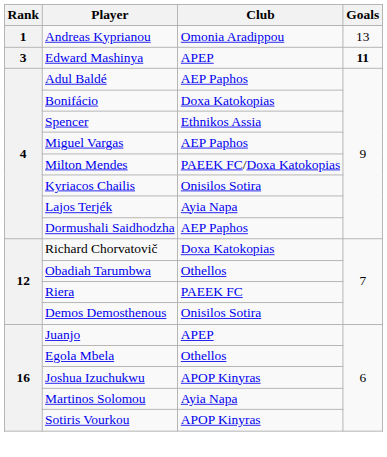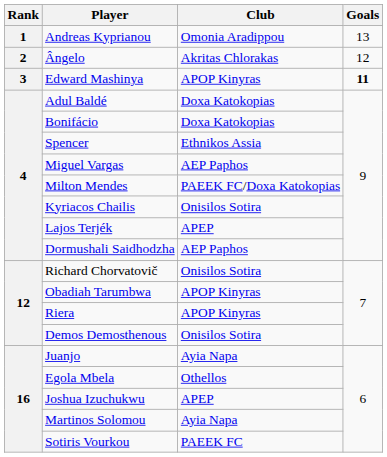+ row: 2 | Ângelo | Akritas Chlorakas | 12
Edward Mashinya | Club: APEP -> APOP Kinyras
Adul Baldé | Club: AEP Paphos -> Doxa Katokopias
Lajos Terjék | Club: Ayia Napa -> APEP
Richard Chorvatovič | Club: Doxa Katokopias -> Onisilos Sotira
Obadiah Tarumbwa | Club: Othellos -> APOP Kinyras
Riera | Club: PAEEK FC -> APOP Kinyras
Juanjo | Club: APEP -> Ayia Napa
Joshua Izuchukwu | Club: APOP Kinyras -> APEP
Sotiris Vourkou | Club: APOP Kinyras -> PAEEK FC
